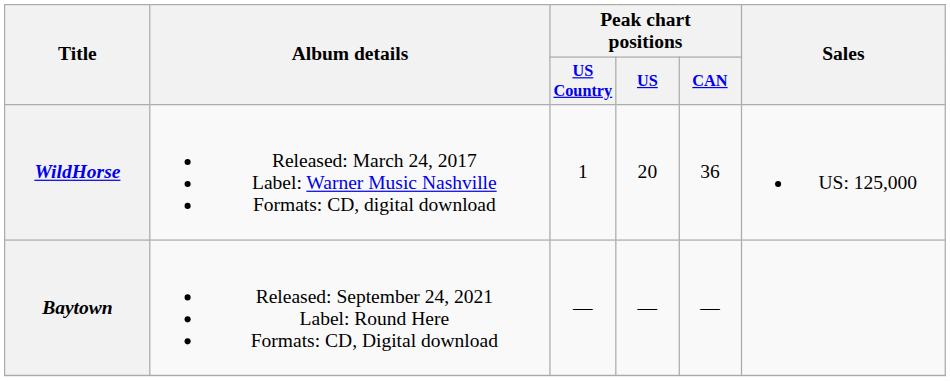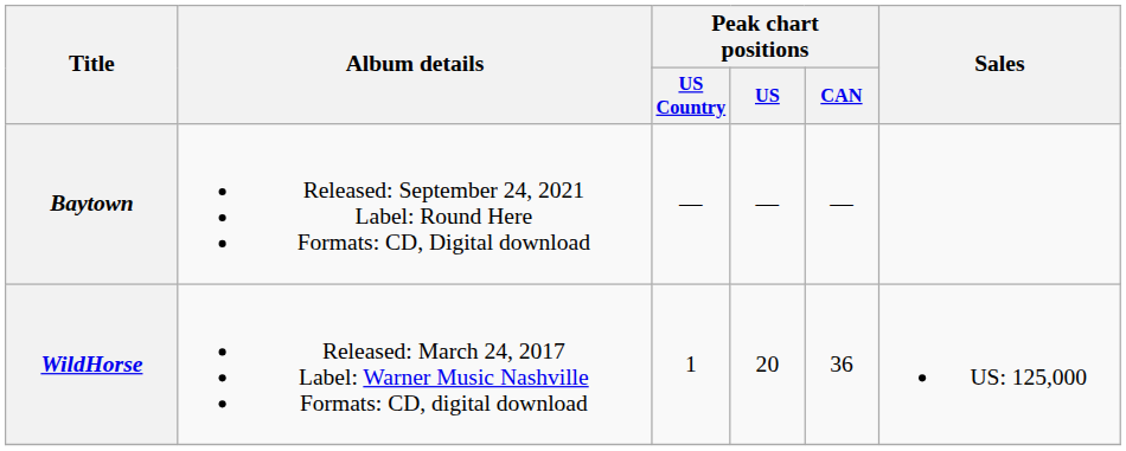rows swapped: WildHorse <-> Baytown
